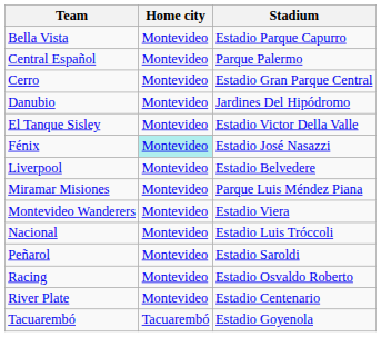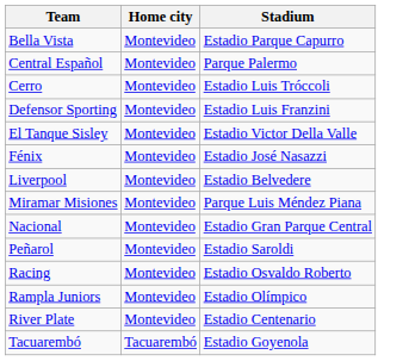Cerro | Stadium: Estadio Gran Parque Central -> Estadio Luis Tróccoli
- row: Danubio | Montevideo | Jardines Del Hipódromo
+ row: Defensor Sporting | Montevideo | Estadio Luis Franzini
Fénix | Home city: paleturquoise background -> no background
- row: Montevideo Wanderers | Montevideo | Estadio Viera
Nacional | Stadium: Estadio Luis Tróccoli -> Estadio Gran Parque Central
+ row: Rampla Juniors | Montevideo | Estadio Olímpico
